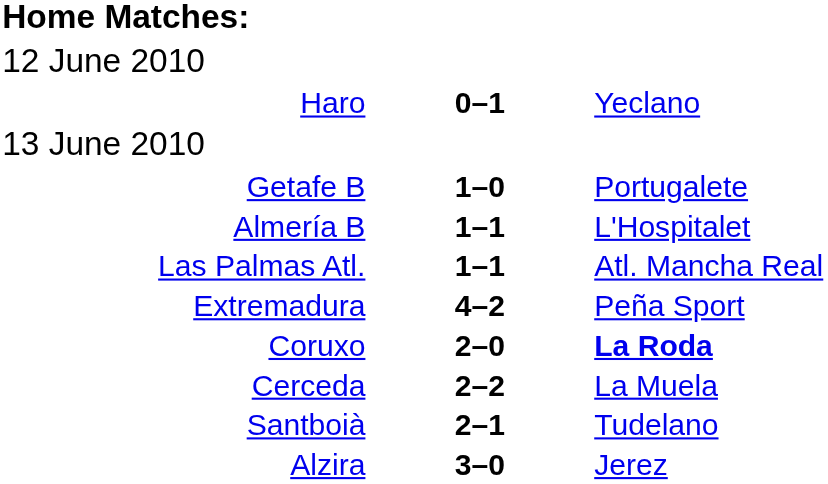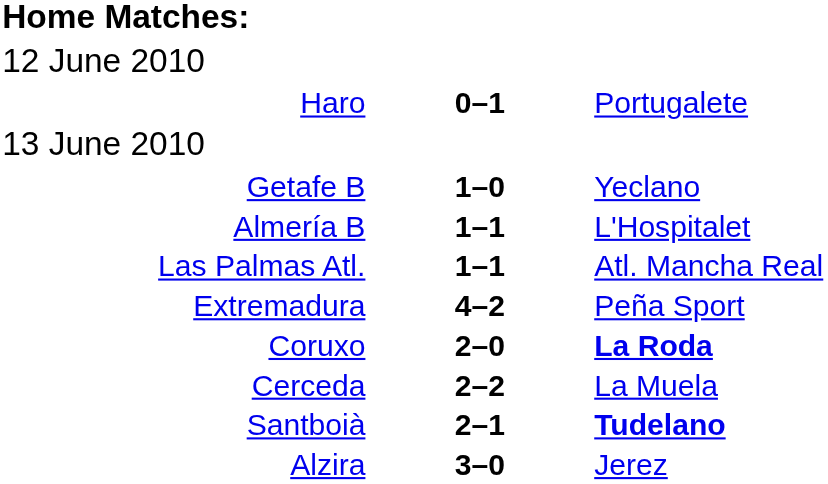Haro | column 3: Yeclano -> Portugalete
Getafe B | column 3: Portugalete -> Yeclano
Santboià | column 3: normal -> bold
